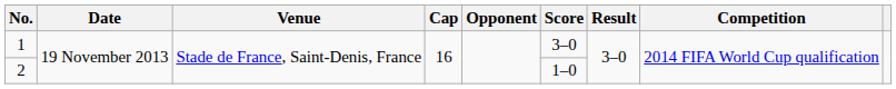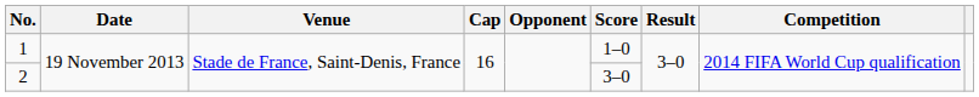1 | Score: 3–0 -> 1–0
2 | Score: 1–0 -> 3–0
